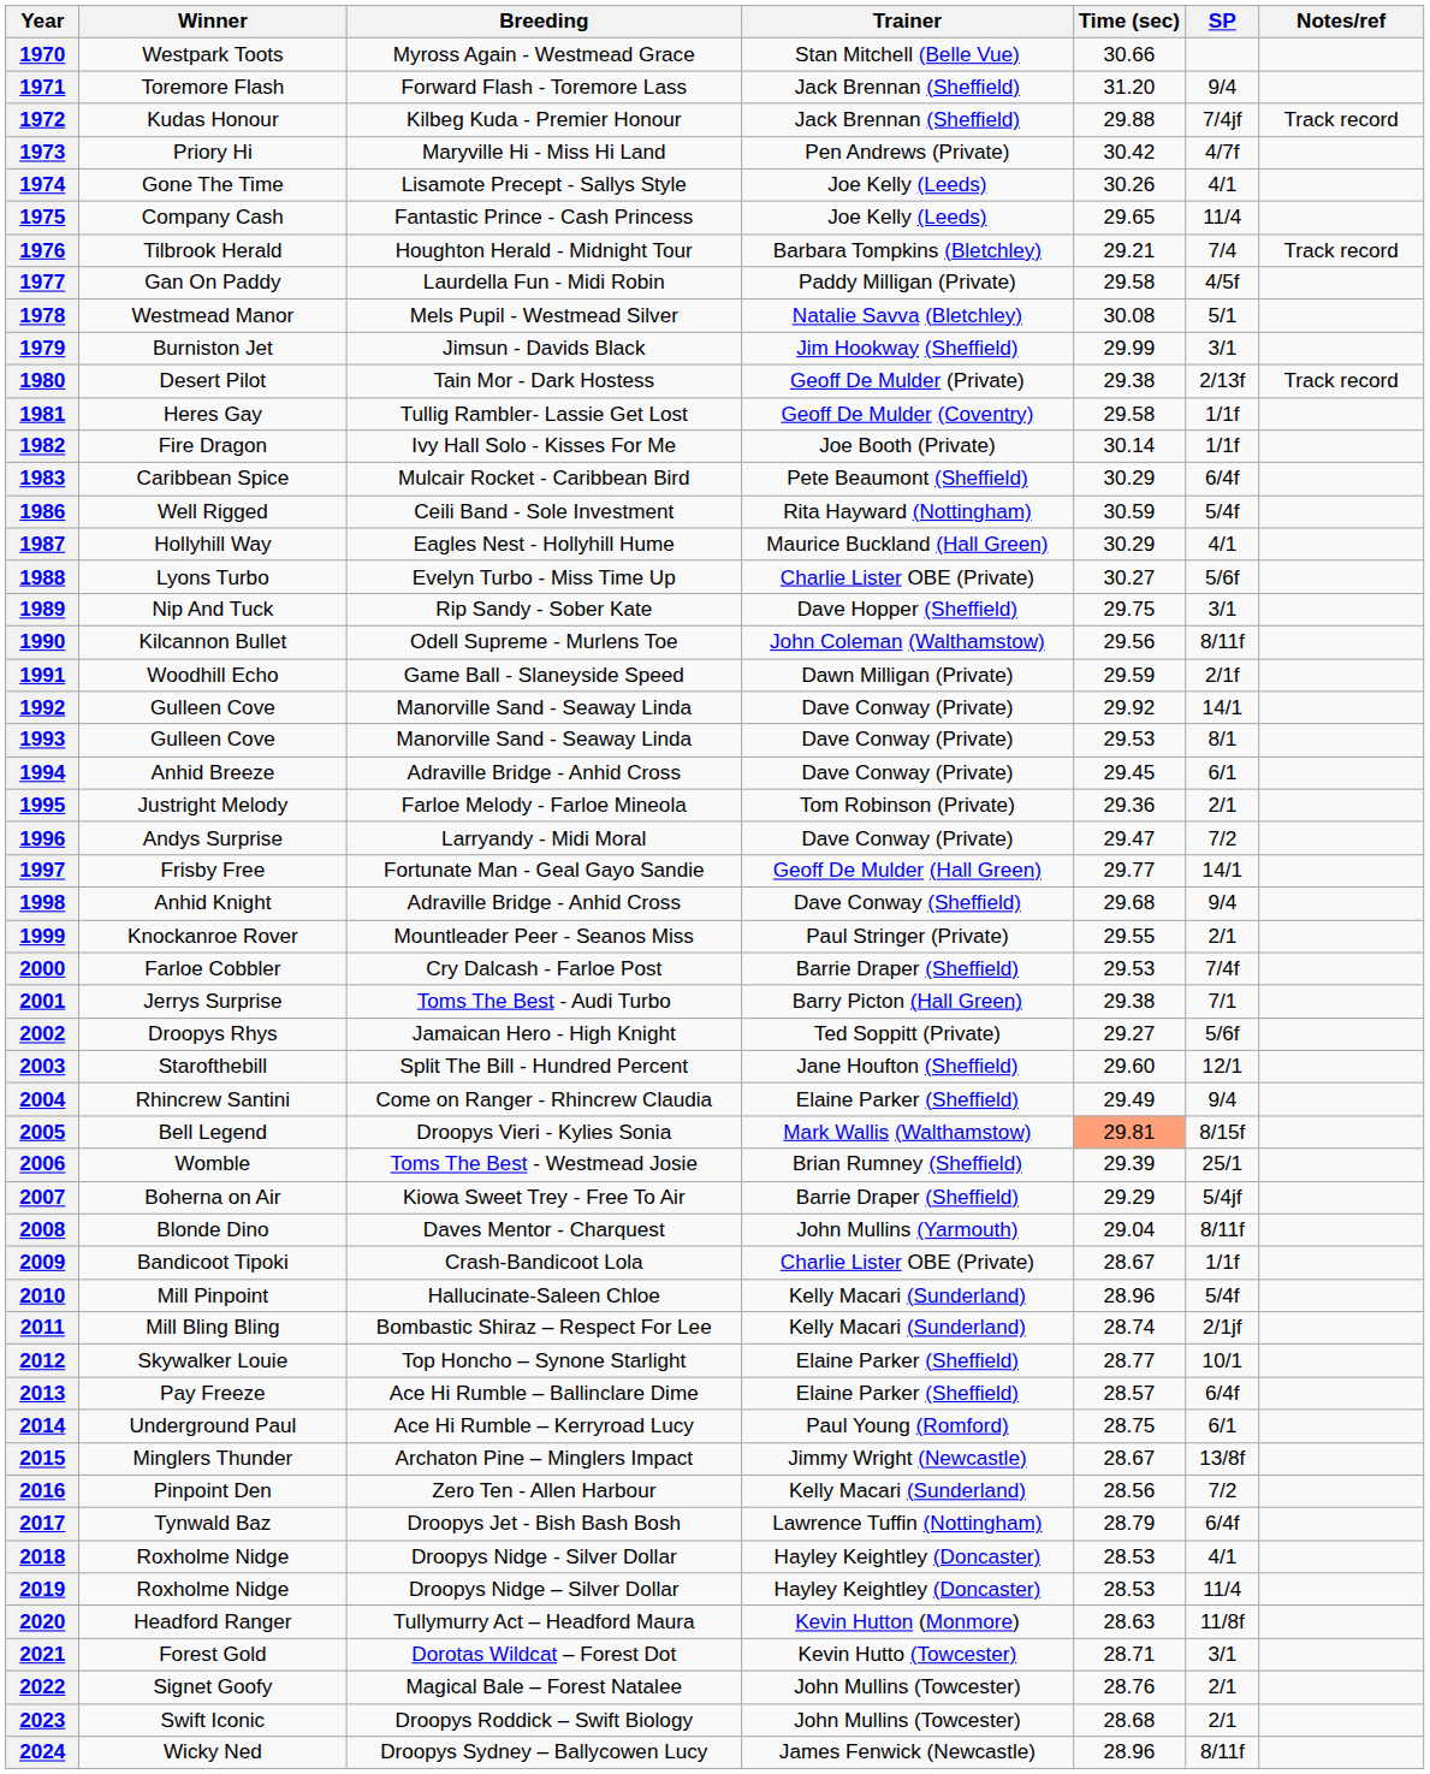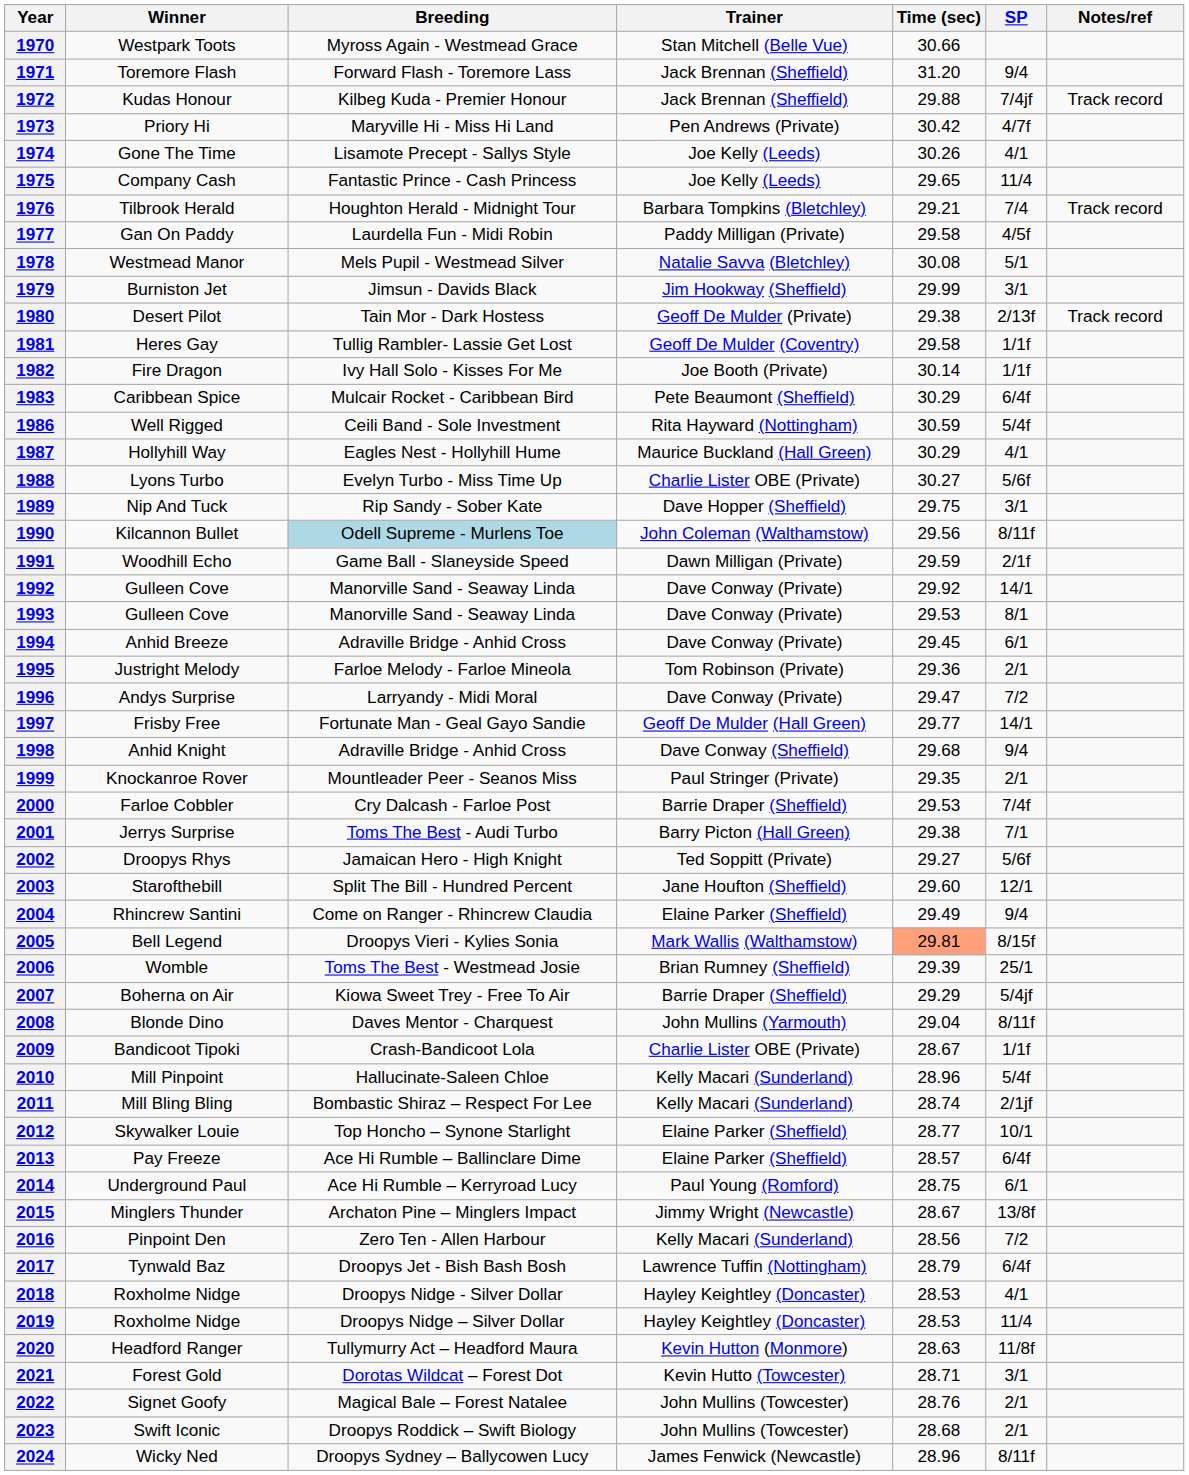1990 | Breeding: no background -> lightblue background
1999 | Time (sec): 29.55 -> 29.35
